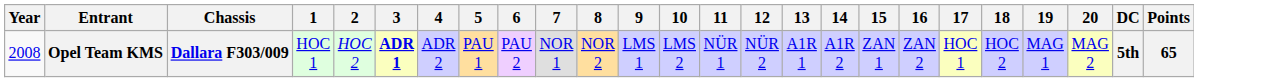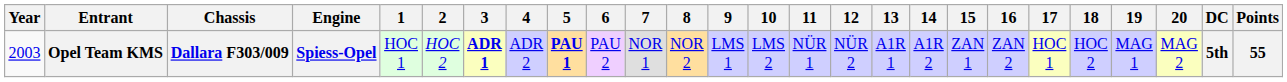+ column: Engine | Spiess-Opel
Opel Team KMS | Year: 2008 -> 2003
Opel Team KMS | 5: normal -> bold
Opel Team KMS | Points: 65 -> 55
